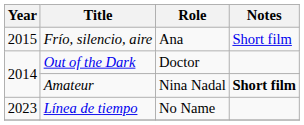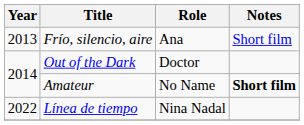Frío, silencio, aire | Year: 2015 -> 2013
Amateur | Role: Nina Nadal -> No Name
Línea de tiempo | Year: 2023 -> 2022
Línea de tiempo | Role: No Name -> Nina Nadal
